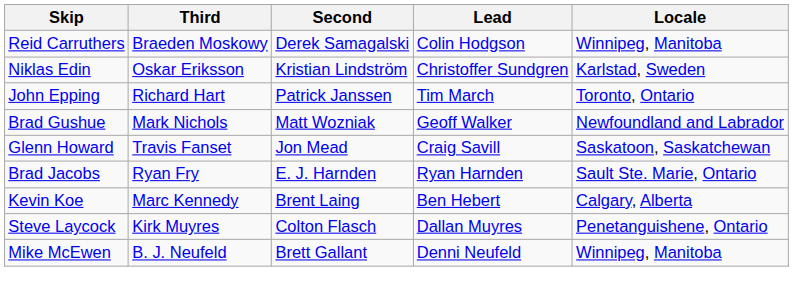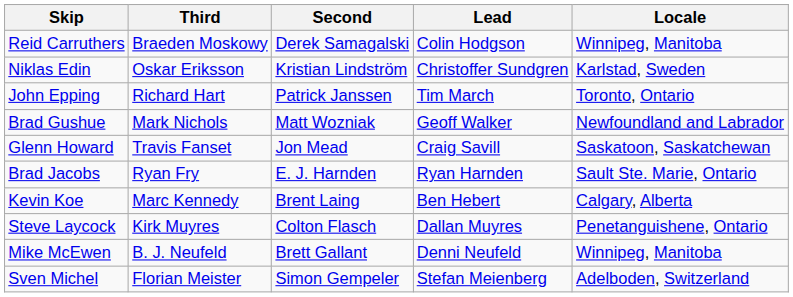+ row: Sven Michel | Florian Meister | Simon Gempeler | Stefan Meienberg | Adelboden, Switzerland
